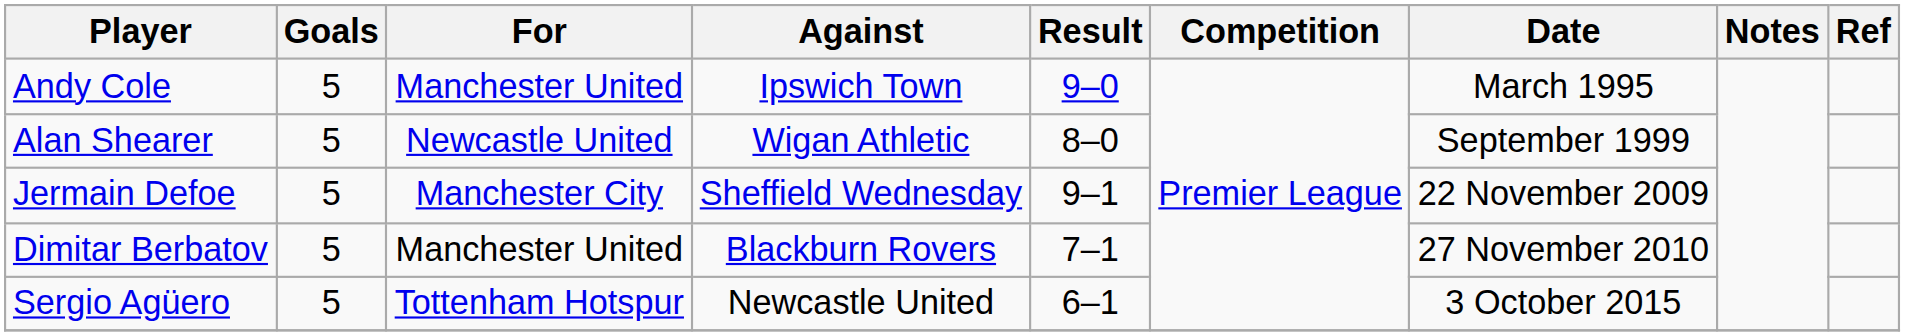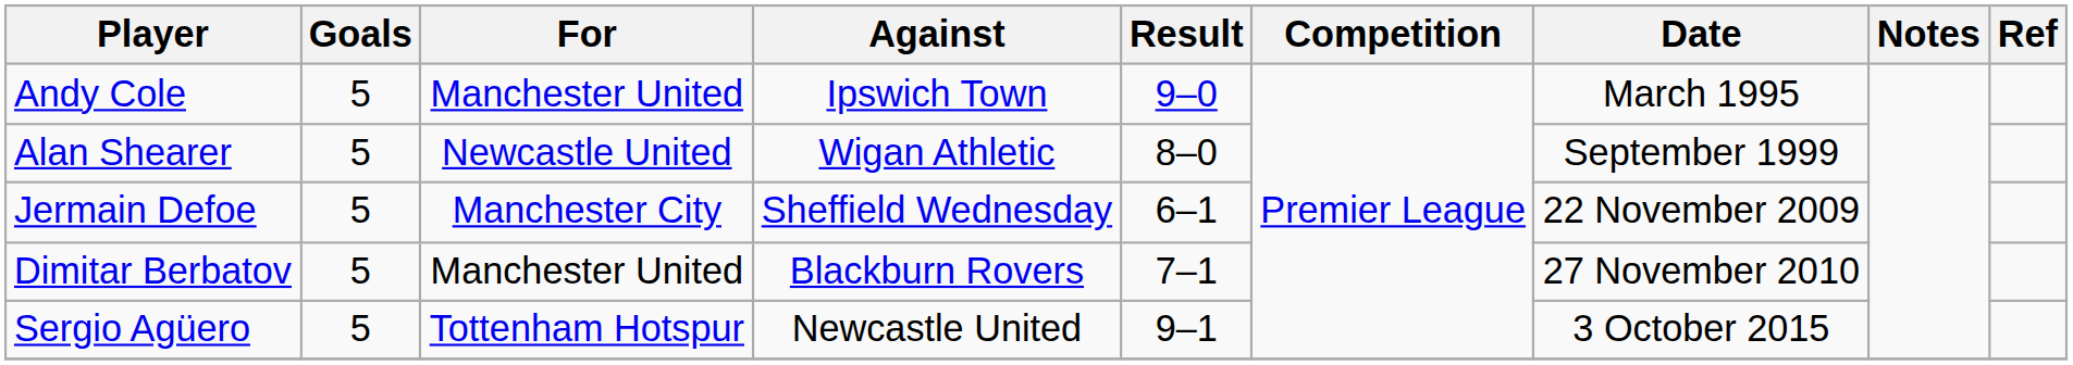Jermain Defoe | Result: 9–1 -> 6–1
Sergio Agüero | Result: 6–1 -> 9–1
